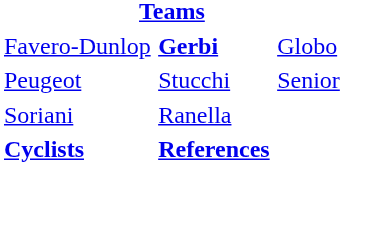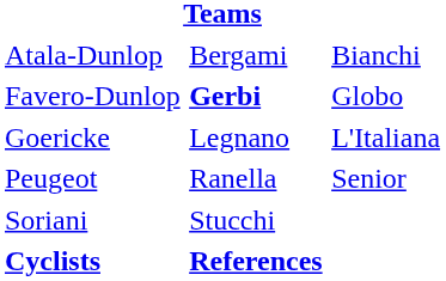+ row: Atala-Dunlop | Bergami | Bianchi
+ row: Goericke | Legnano | L'Italiana
Peugeot | column 2: Stucchi -> Ranella
Soriani | column 2: Ranella -> Stucchi
